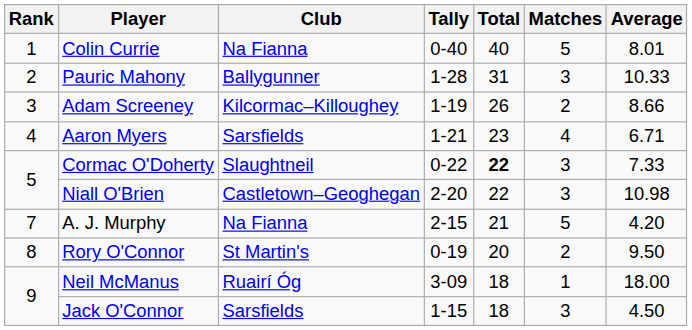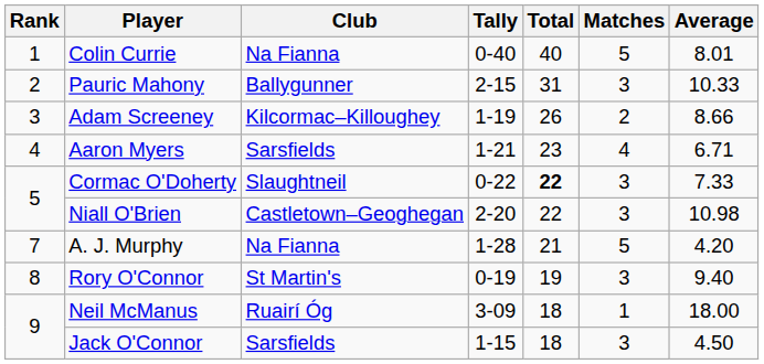Pauric Mahony | Tally: 1-28 -> 2-15
A. J. Murphy | Tally: 2-15 -> 1-28
Rory O'Connor | Total: 20 -> 19
Rory O'Connor | Matches: 2 -> 3
Rory O'Connor | Average: 9.50 -> 9.40
